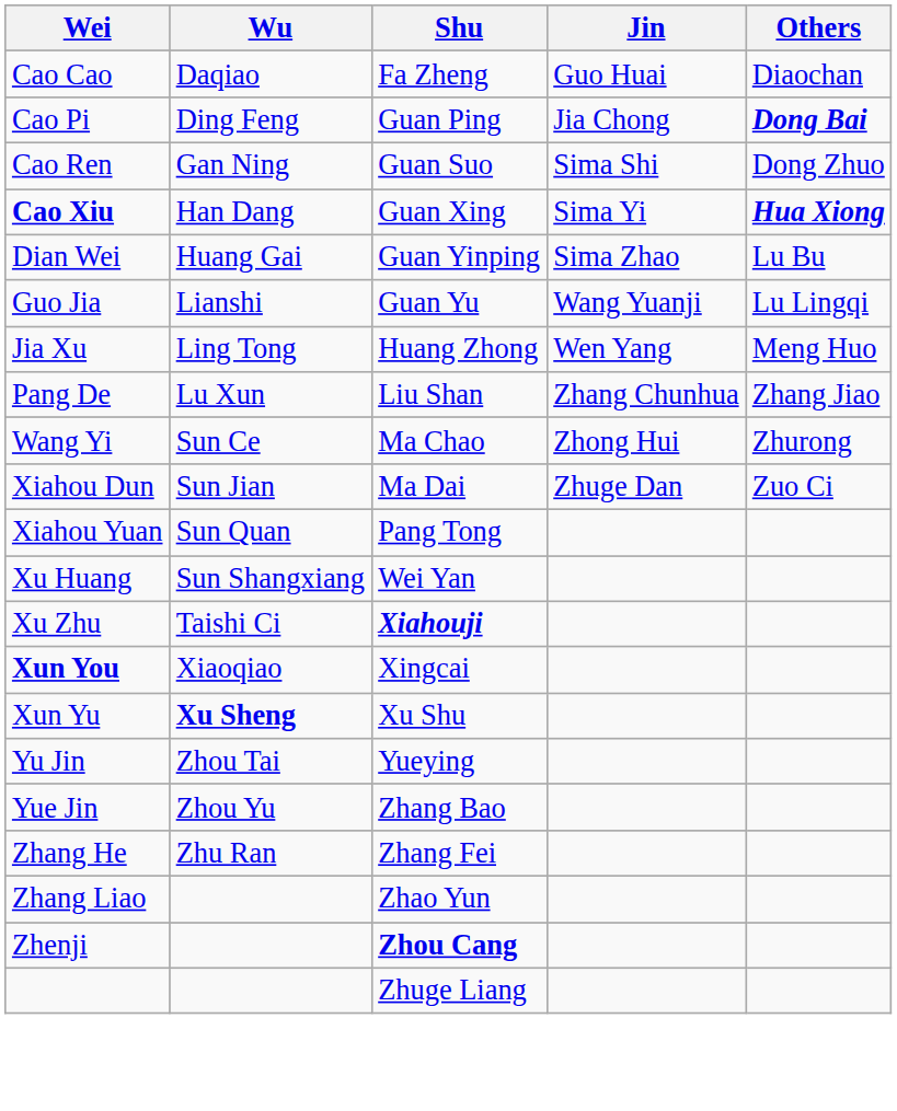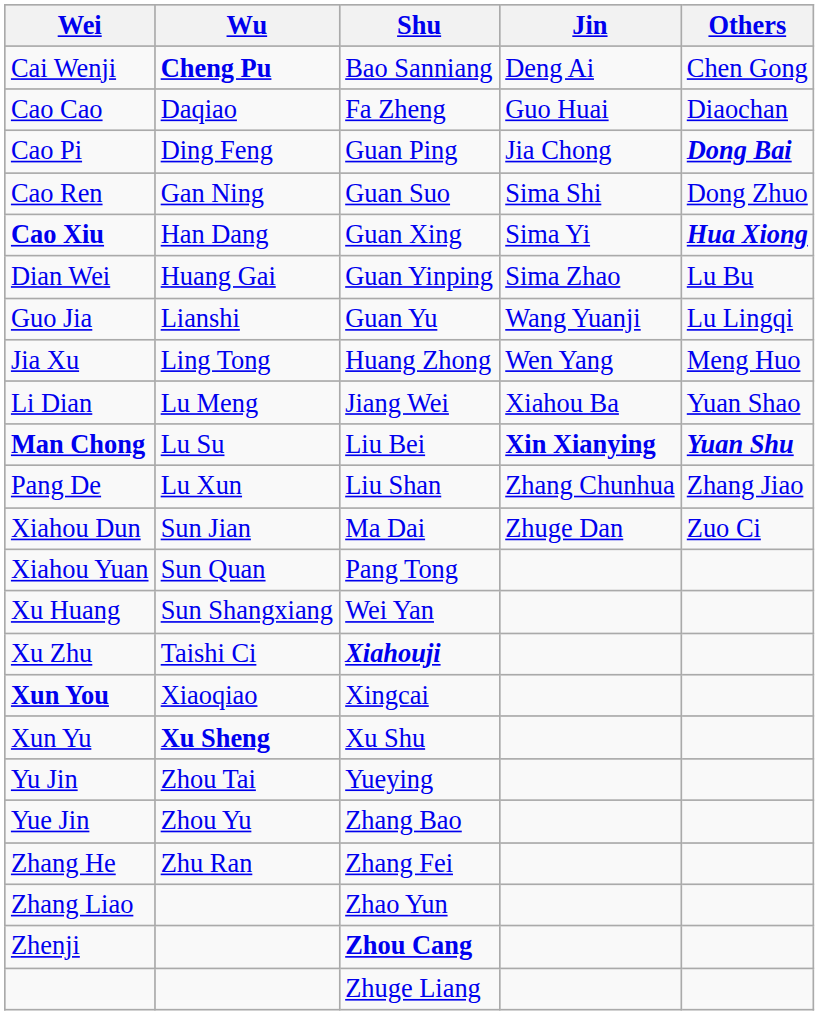+ row: Cai Wenji | Cheng Pu | Bao Sanniang | Deng Ai | Chen Gong
+ row: Li Dian | Lu Meng | Jiang Wei | Xiahou Ba | Yuan Shao
+ row: Man Chong | Lu Su | Liu Bei | Xin Xianying | Yuan Shu
- row: Wang Yi | Sun Ce | Ma Chao | Zhong Hui | Zhurong
